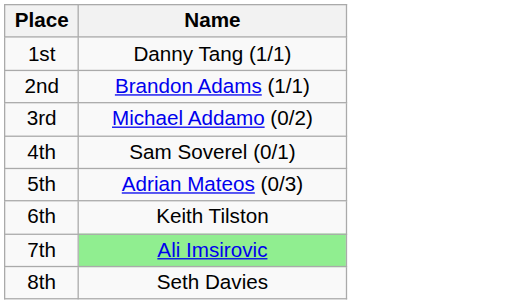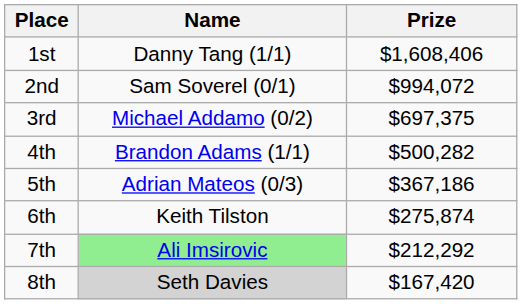+ column: Prize | $1,608,406 | $994,072 | $697,375 | $500,282 | $367,186 | $275,874 | $212,292 | $167,420
2nd | Name: Brandon Adams (1/1) -> Sam Soverel (0/1)
4th | Name: Sam Soverel (0/1) -> Brandon Adams (1/1)
8th | Name: no background -> lightgrey background
